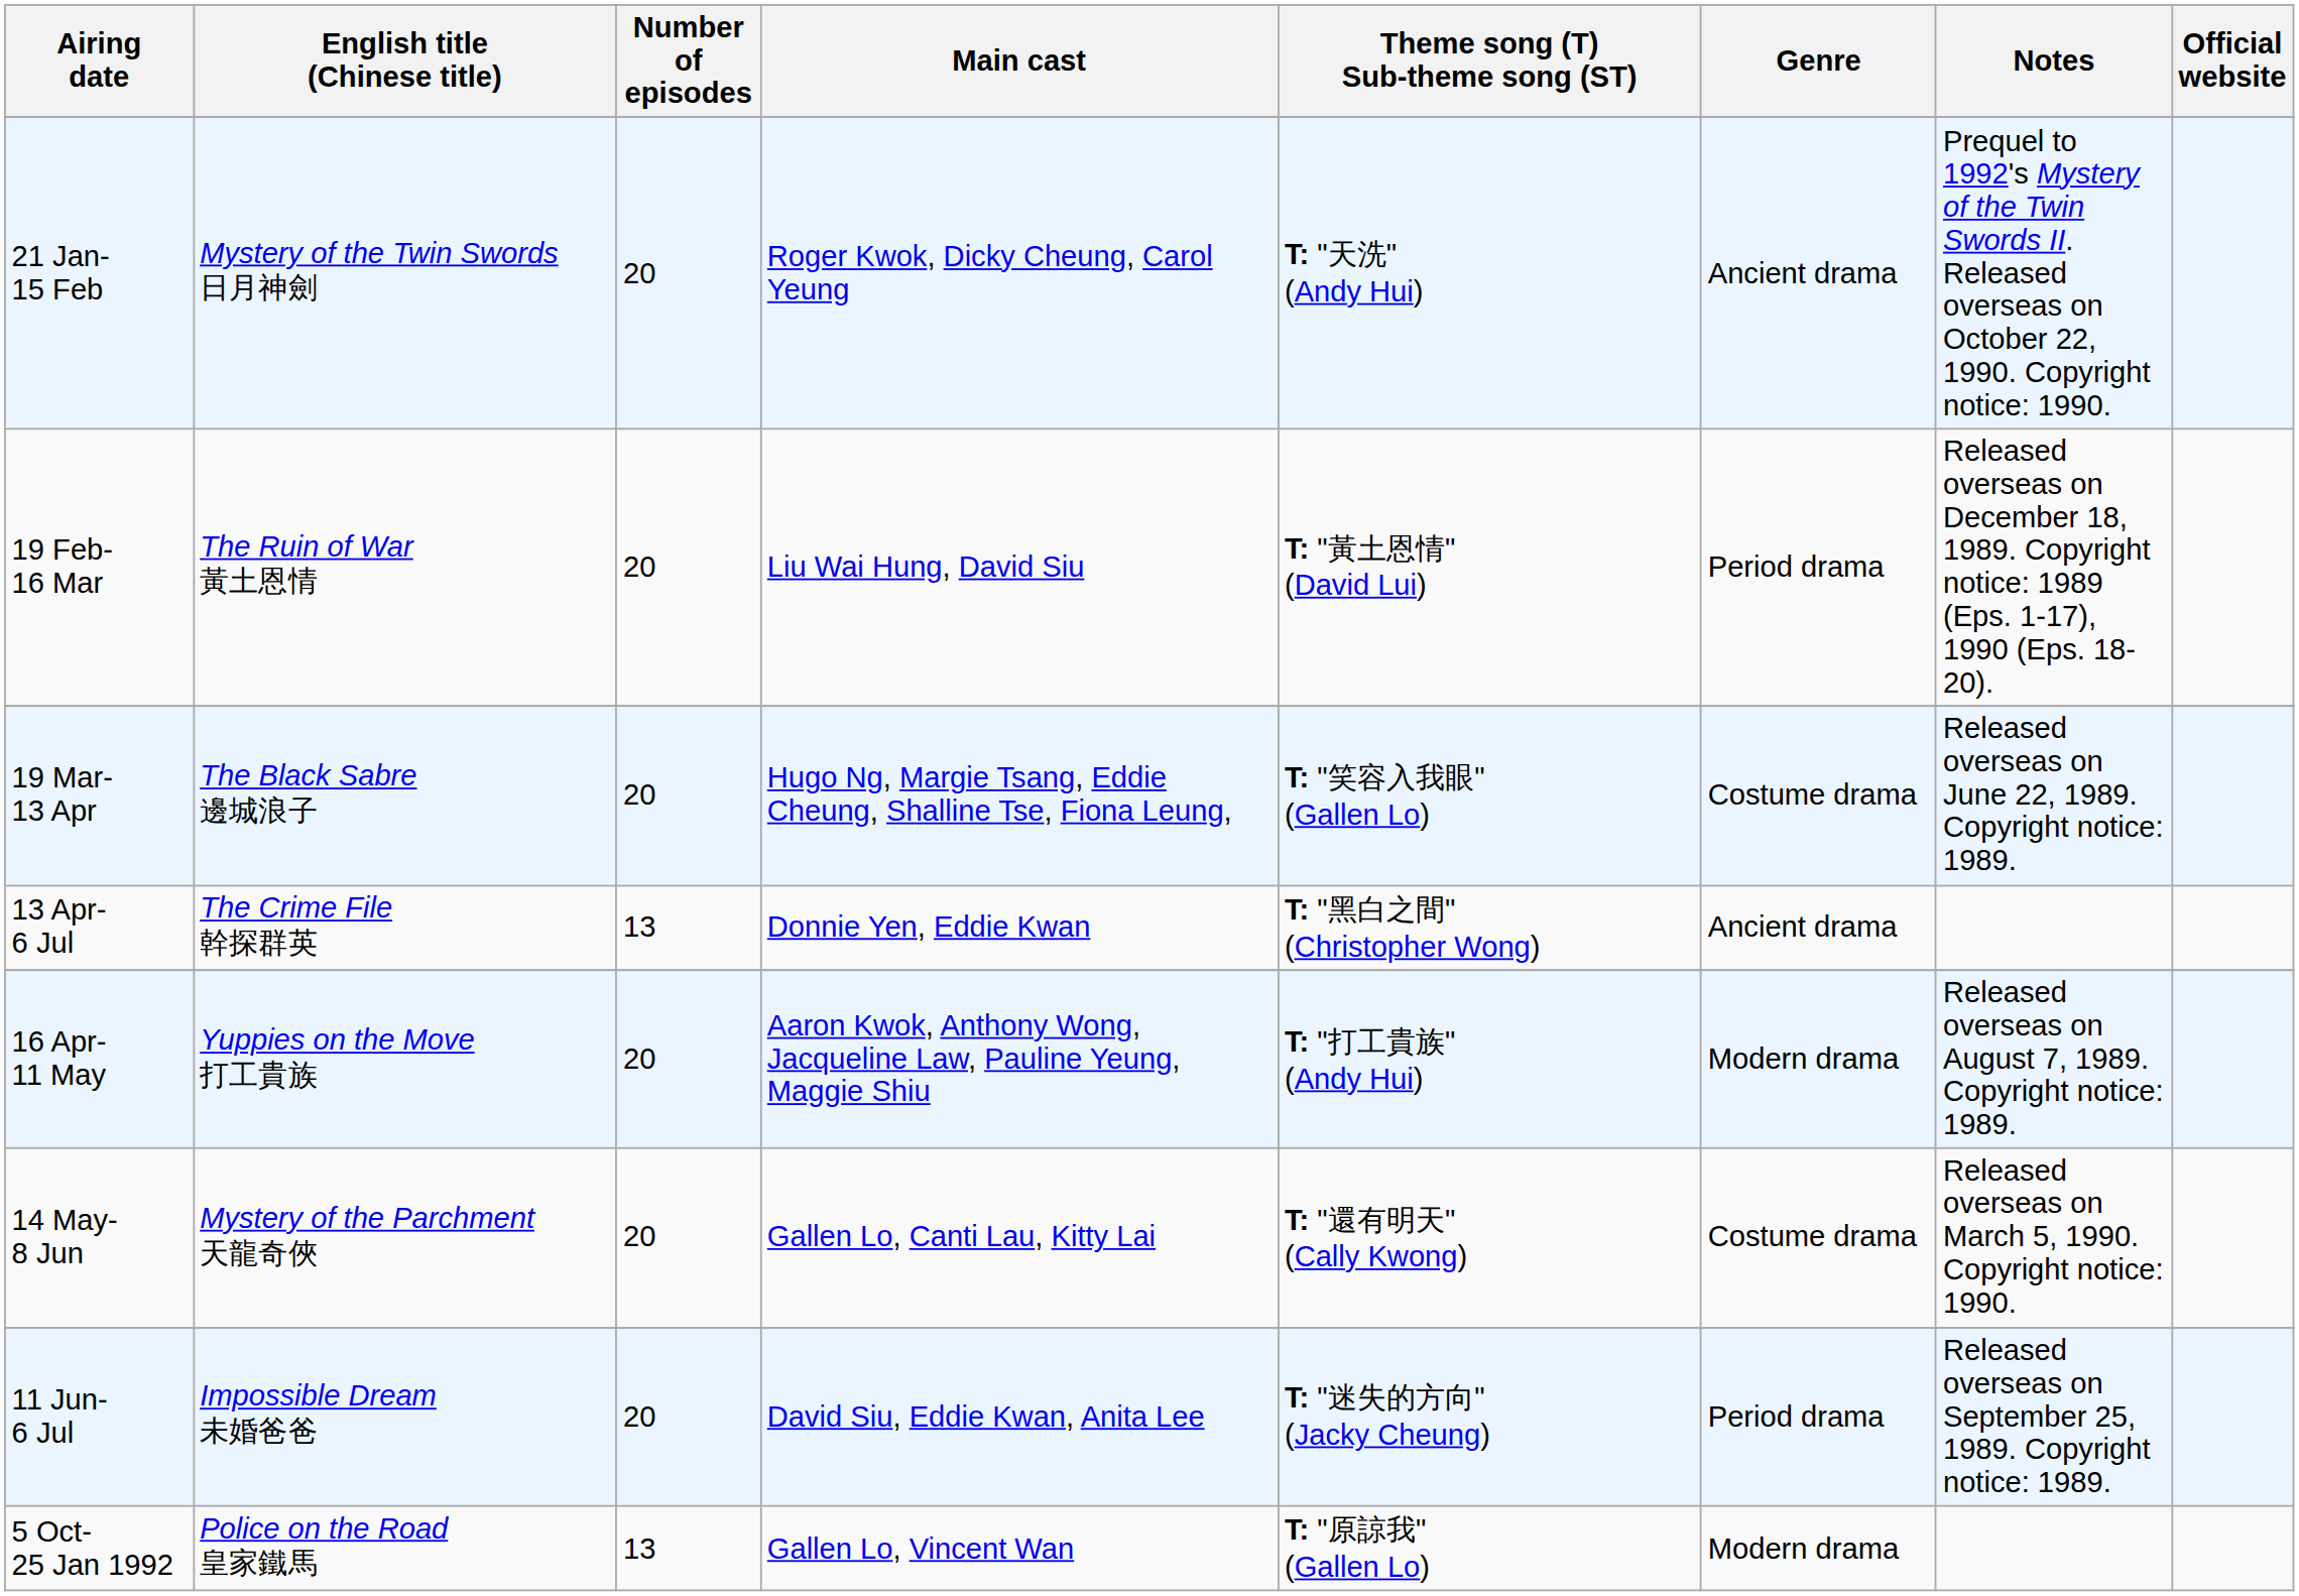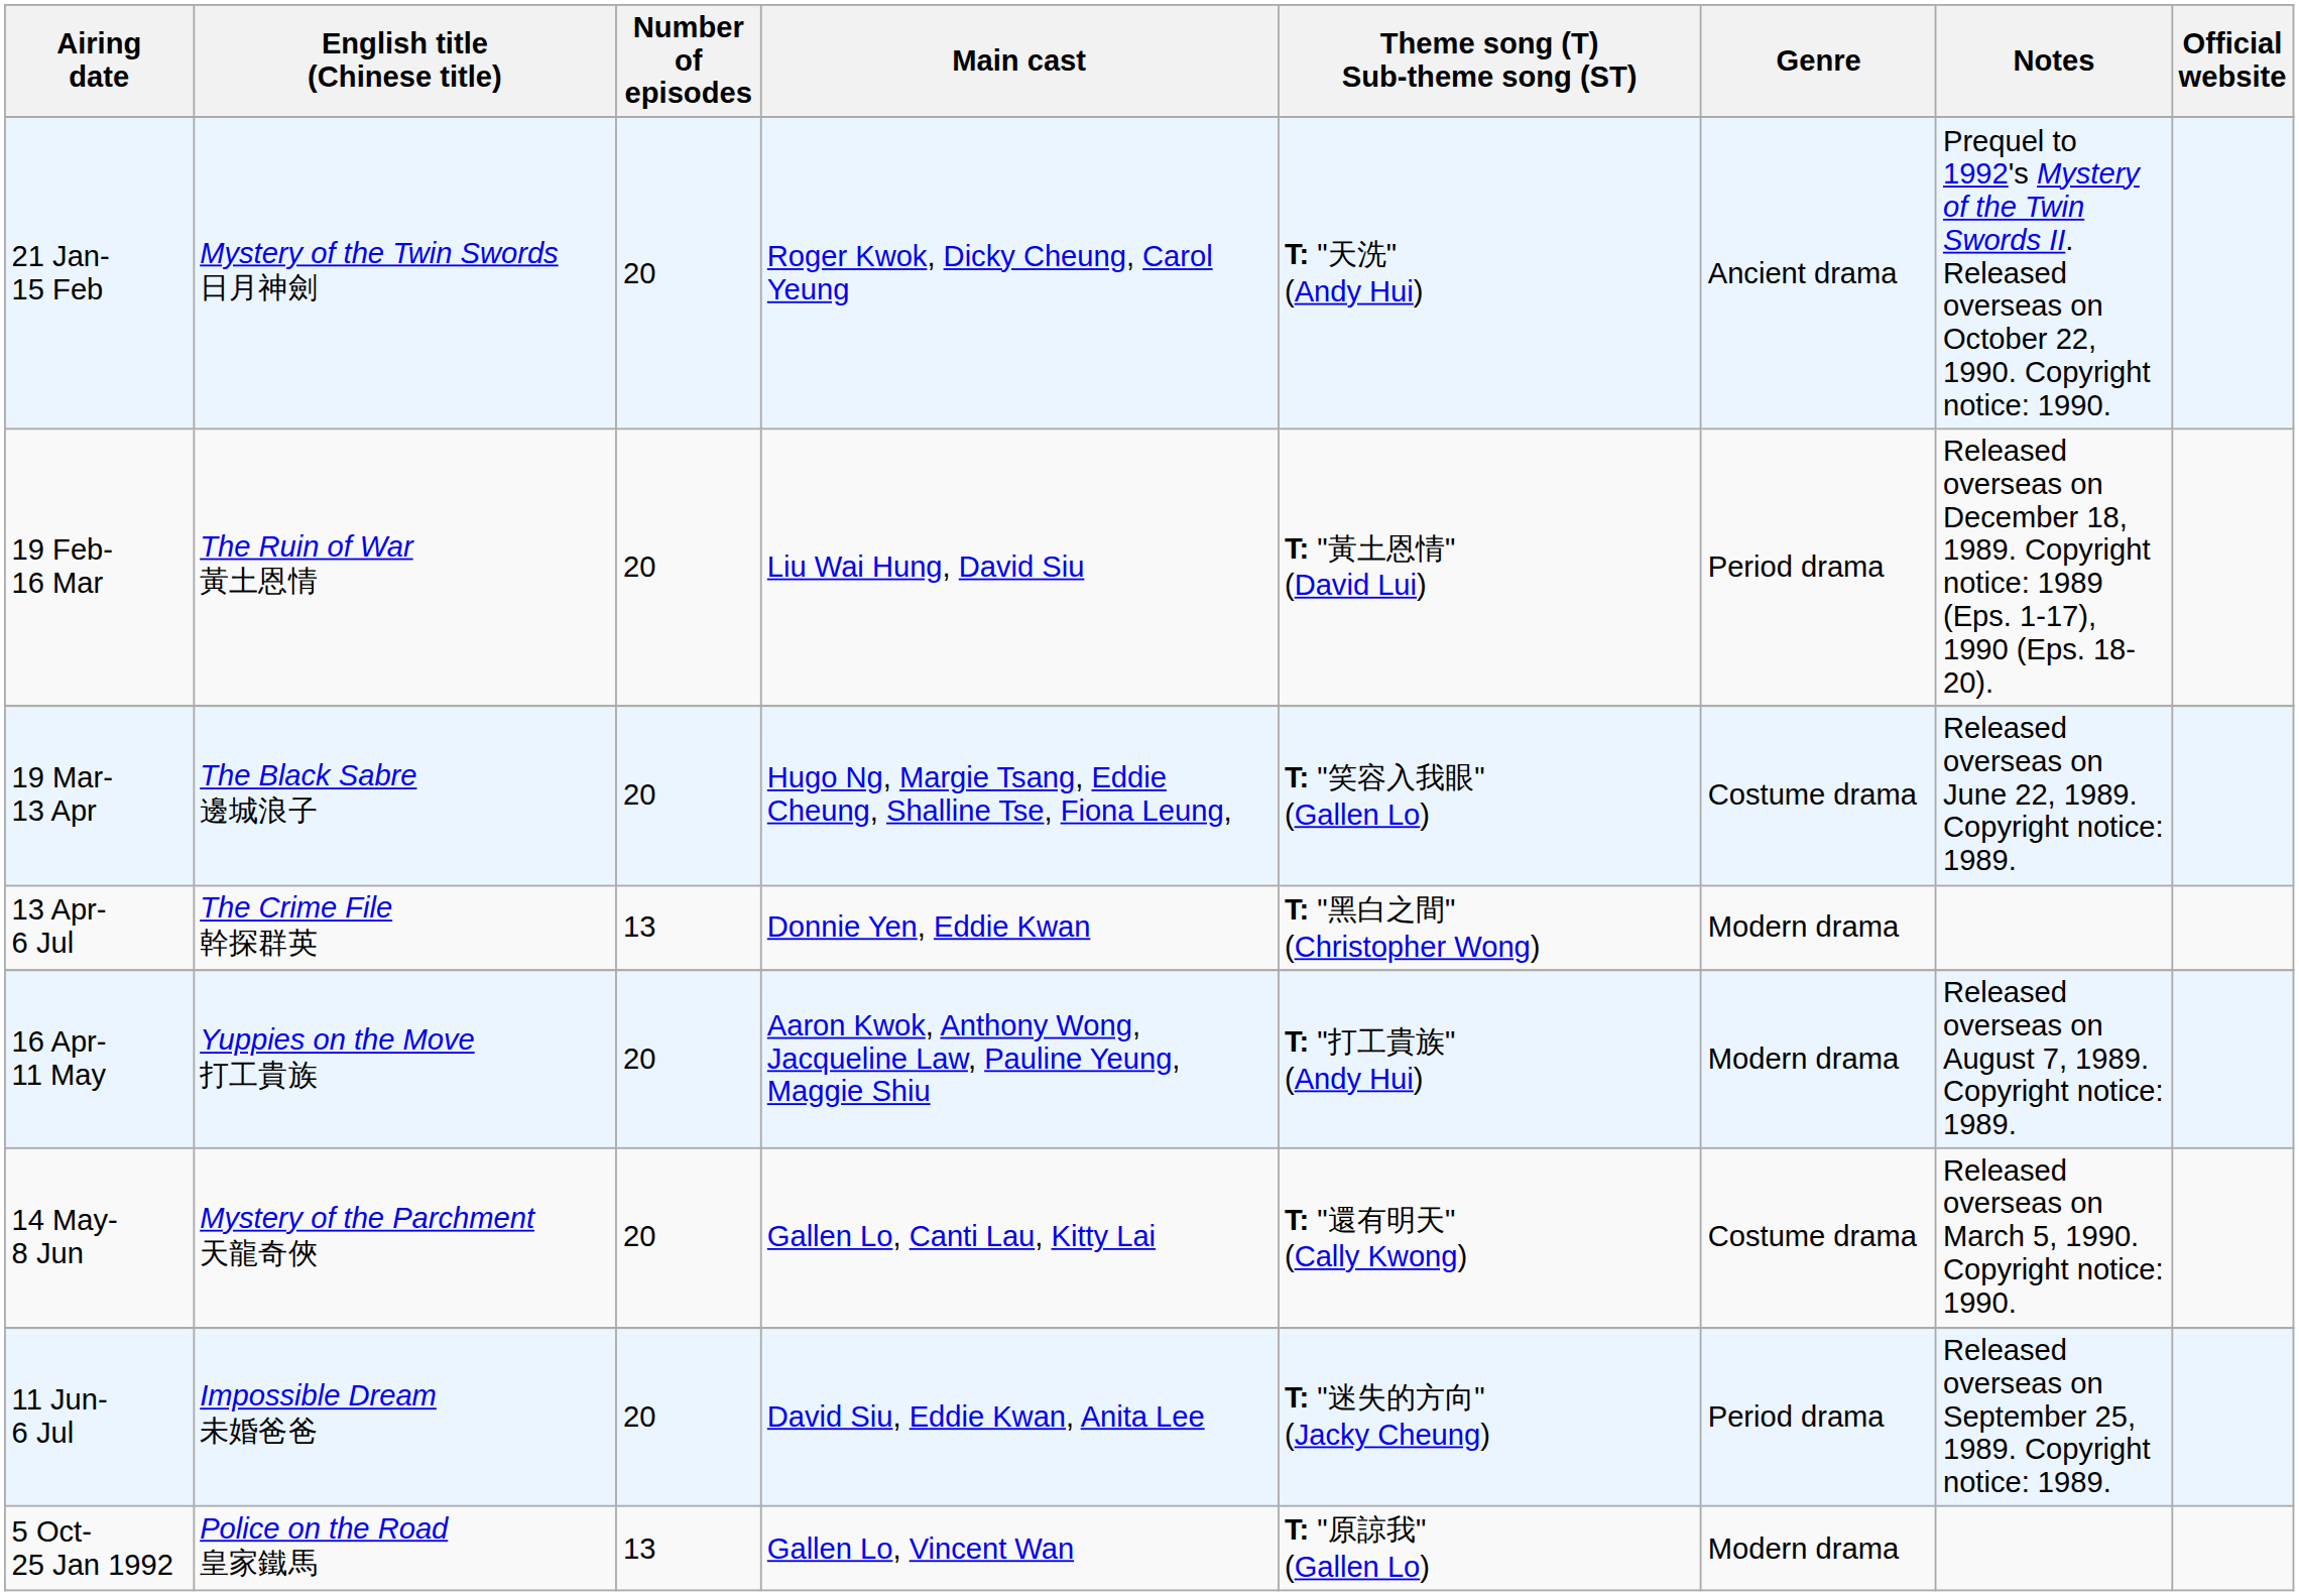13 Apr- 6 Jul | Genre: Ancient drama -> Modern drama
